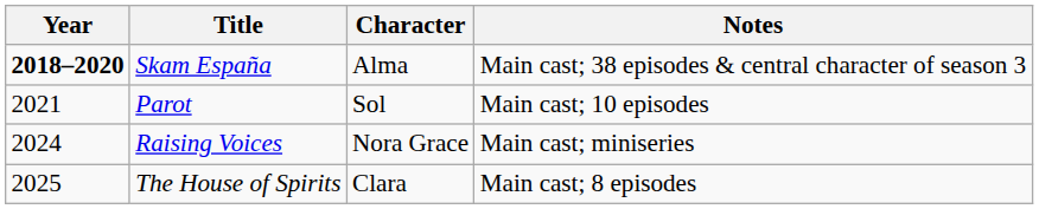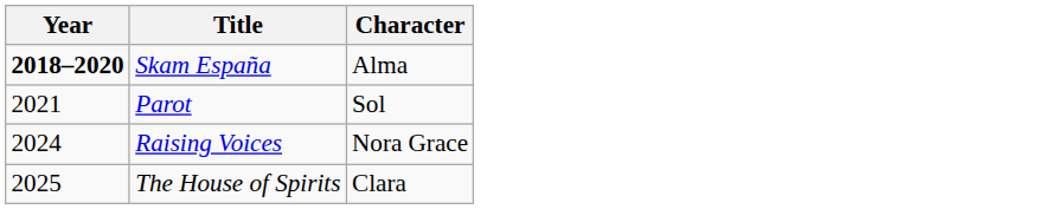- column: Notes | Main cast; 38 episodes & central character of season 3 | Main cast; 10 episodes | Main cast; miniseries | Main cast; 8 episodes
